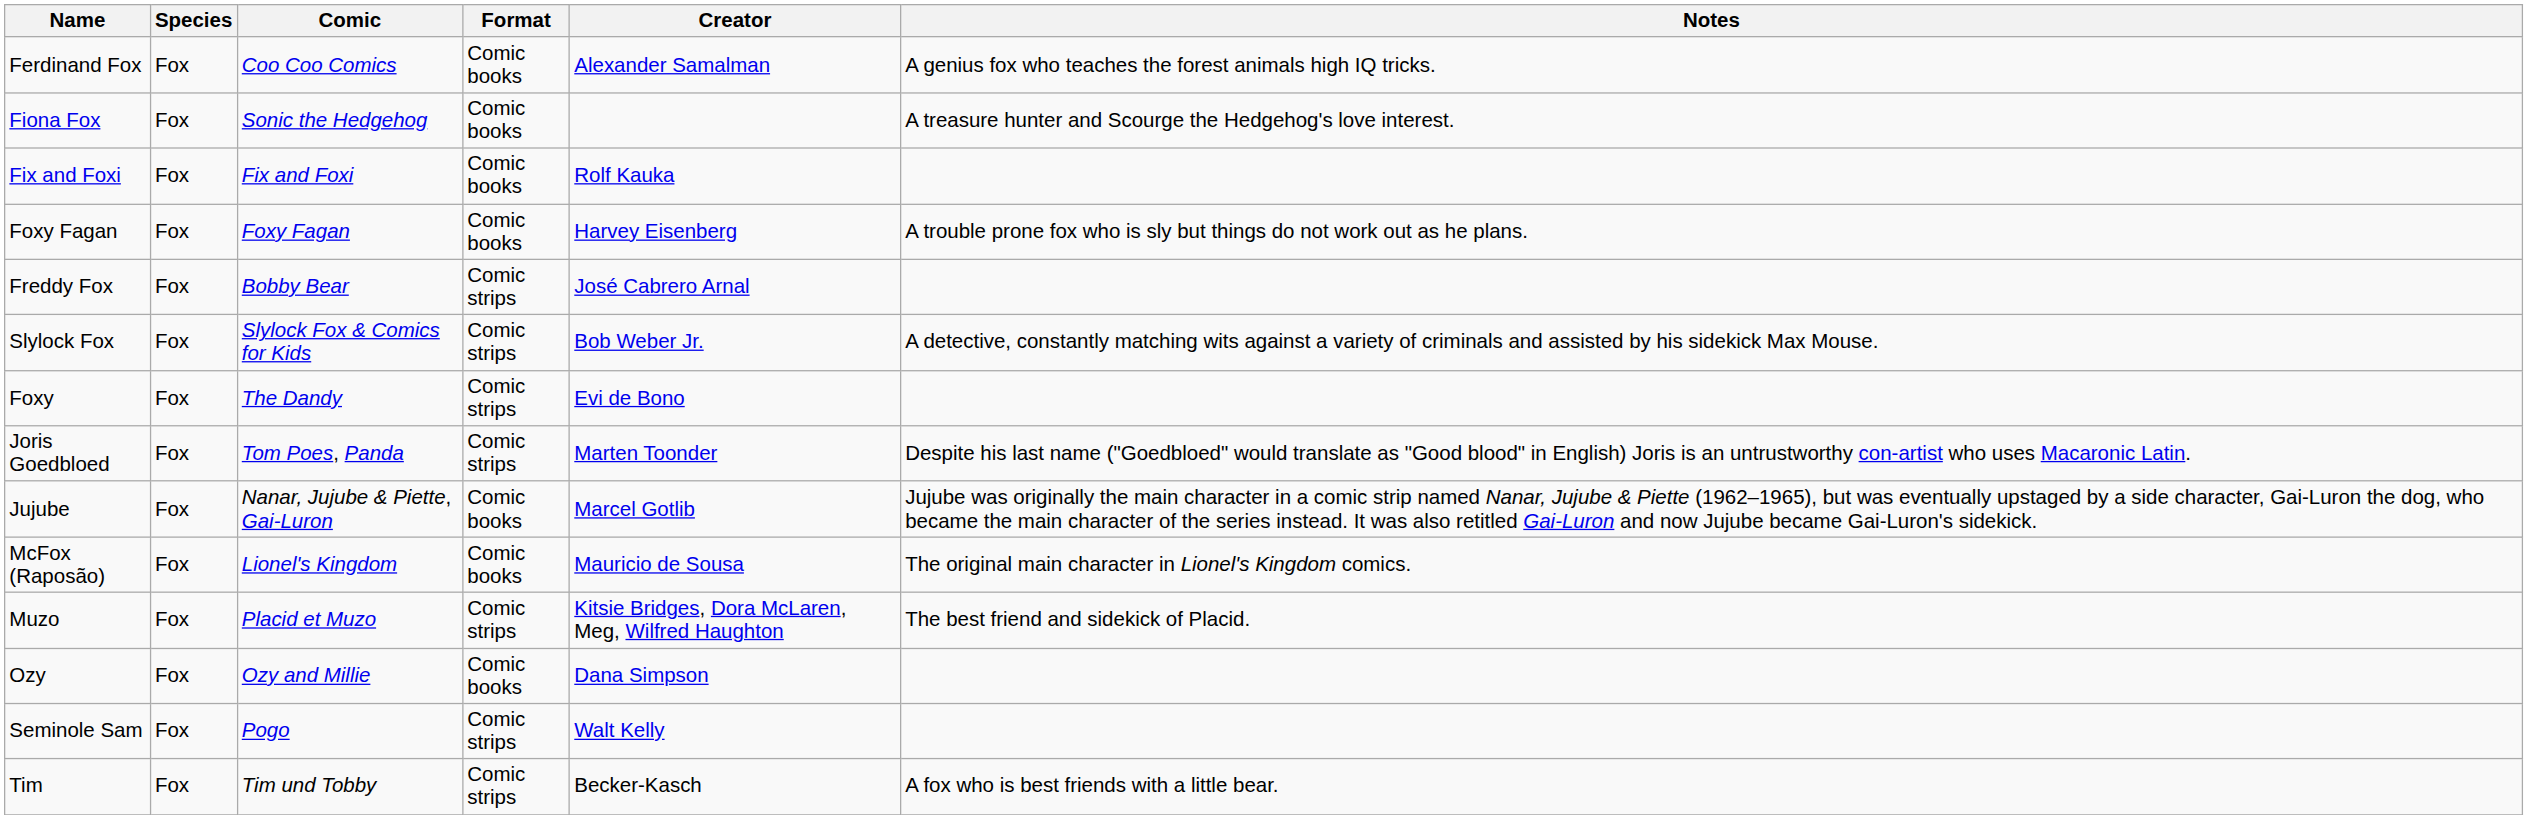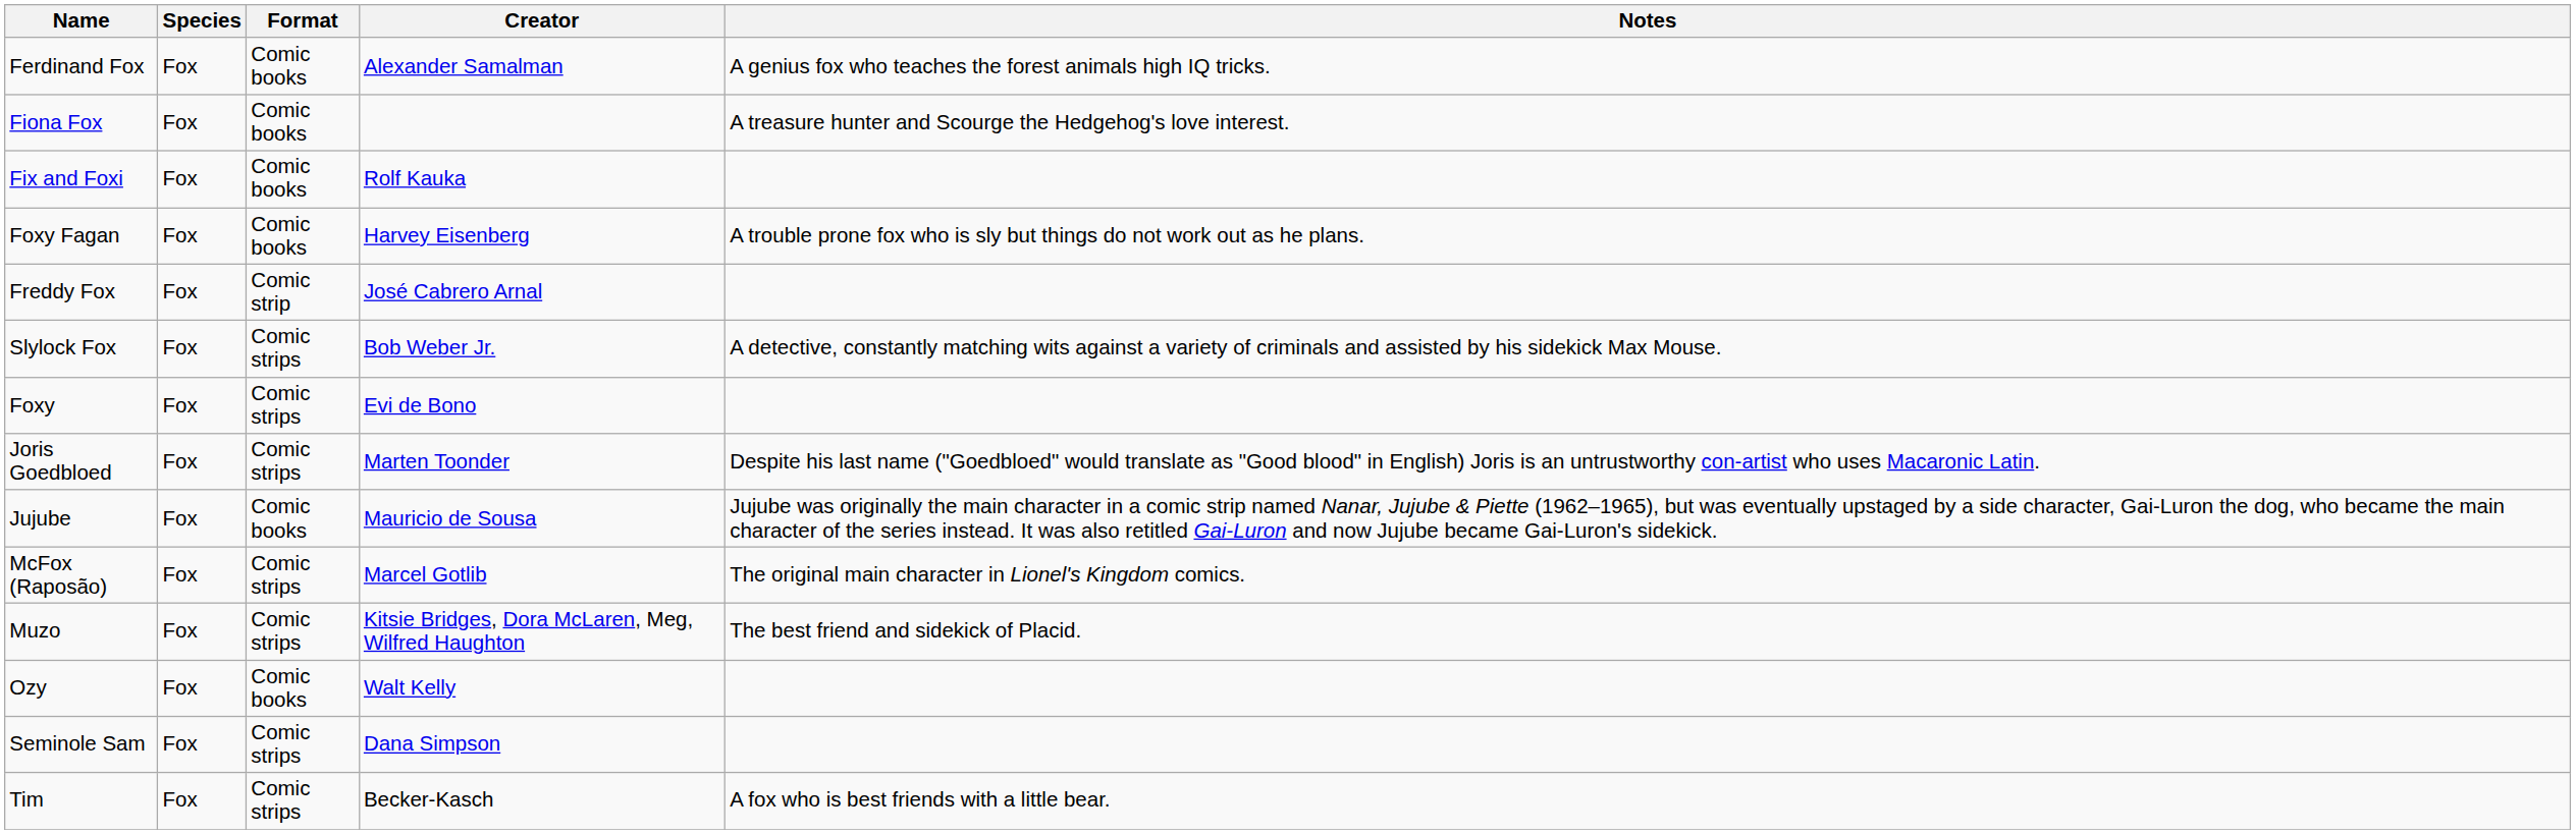- column: Comic | Coo Coo Comics | Sonic the Hedgehog | Fix and Foxi | Foxy Fagan | Bobby Bear | Slylock Fox & Comics for Kids | The Dandy | Tom Poes, Panda | Nanar, Jujube & Piette, Gai-Luron | Lionel's Kingdom | Placid et Muzo | Ozy and Millie | Pogo | Tim und Tobby
Freddy Fox | Format: Comic strips -> Comic strip
Jujube | Creator: Marcel Gotlib -> Mauricio de Sousa
McFox (Raposão) | Format: Comic books -> Comic strips
McFox (Raposão) | Creator: Mauricio de Sousa -> Marcel Gotlib
Ozy | Creator: Dana Simpson -> Walt Kelly
Seminole Sam | Creator: Walt Kelly -> Dana Simpson
